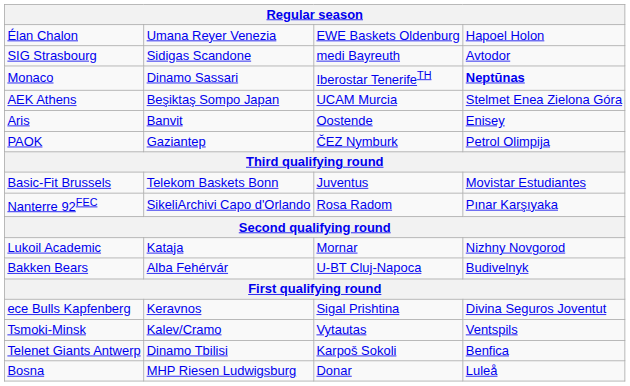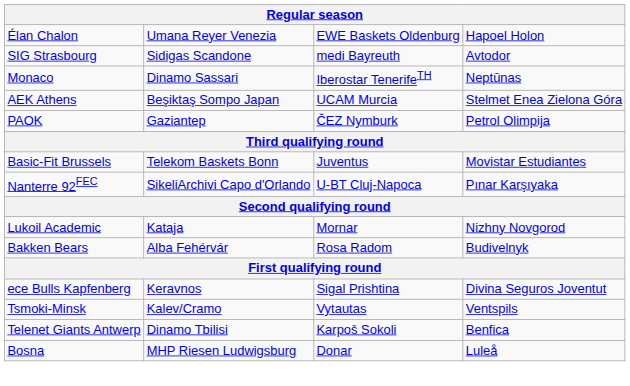Monaco | column 4: bold -> normal
- row: Aris | Banvit | Oostende | Enisey
Nanterre 92FEC | column 3: Rosa Radom -> U-BT Cluj-Napoca
Bakken Bears | column 3: U-BT Cluj-Napoca -> Rosa Radom
